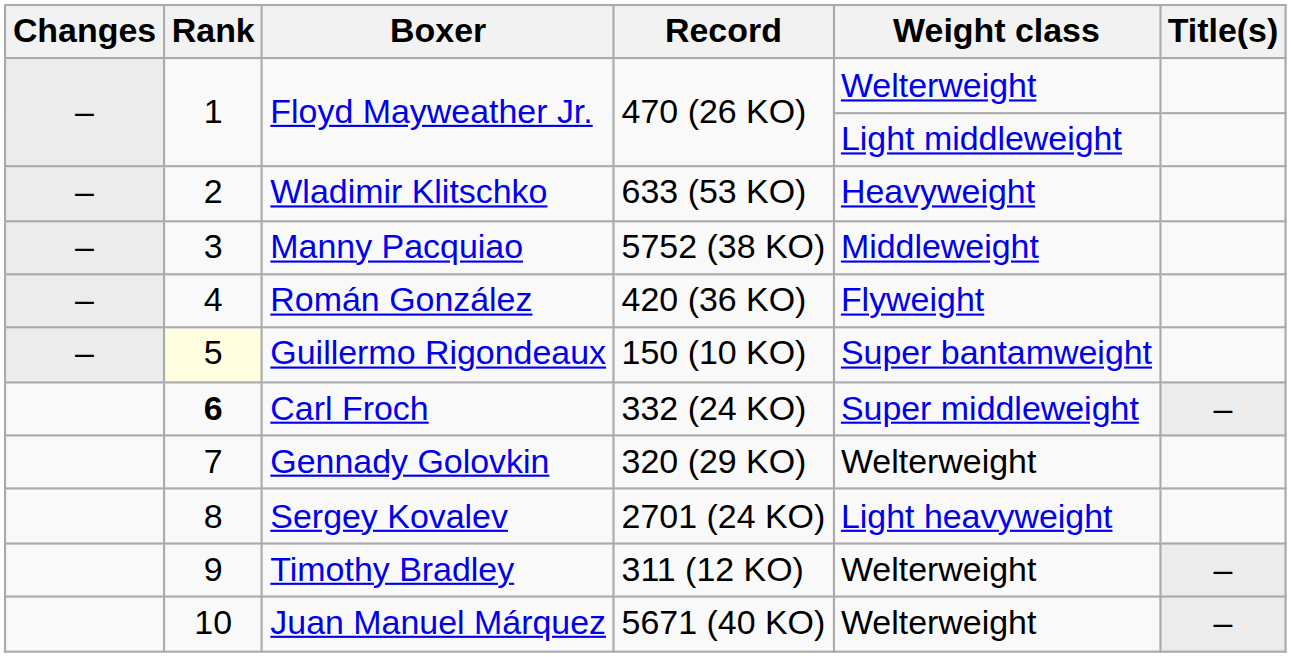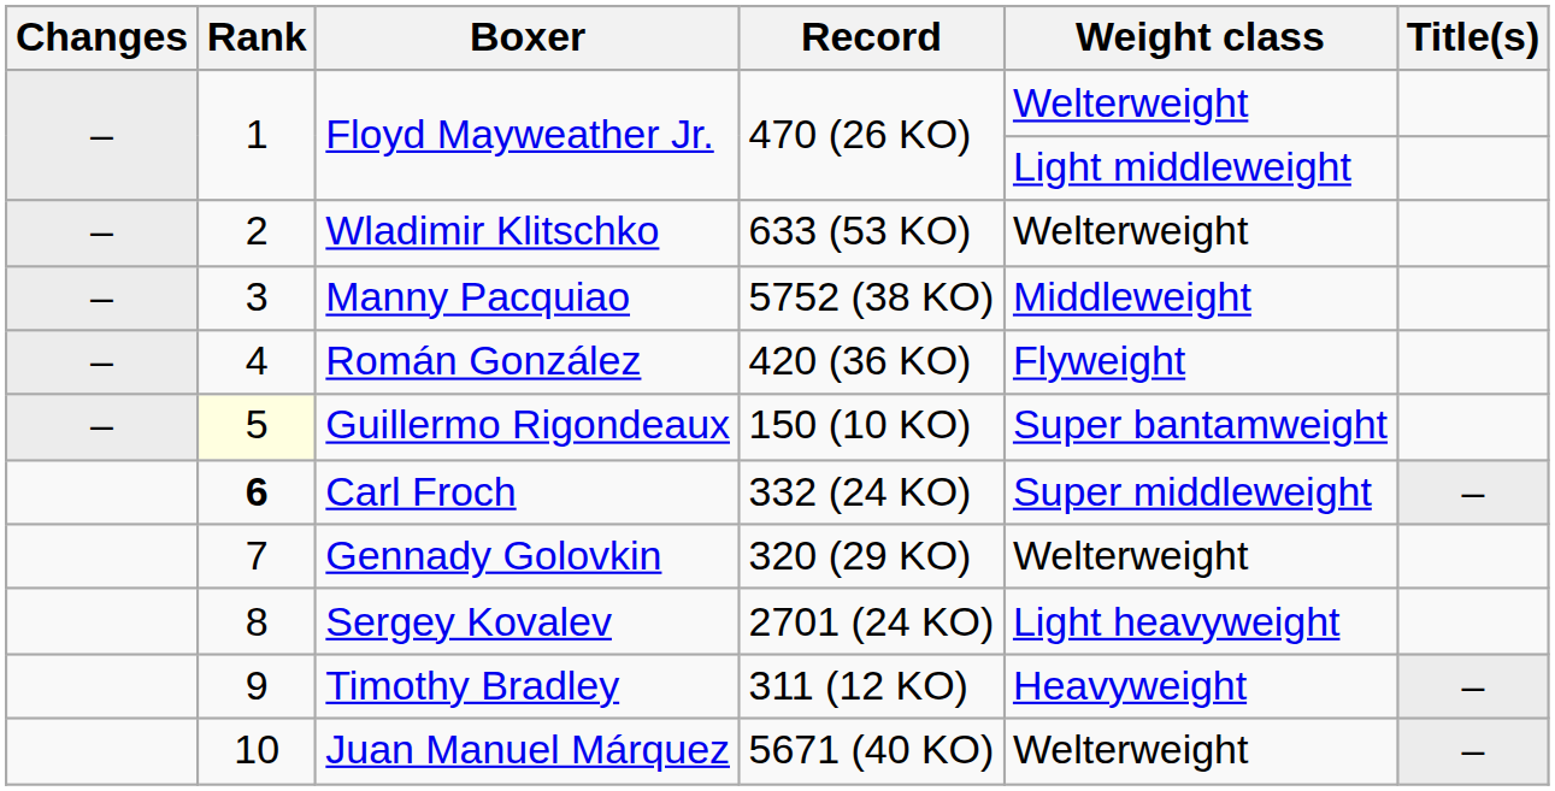Wladimir Klitschko | Weight class: Heavyweight -> Welterweight
Timothy Bradley | Weight class: Welterweight -> Heavyweight
